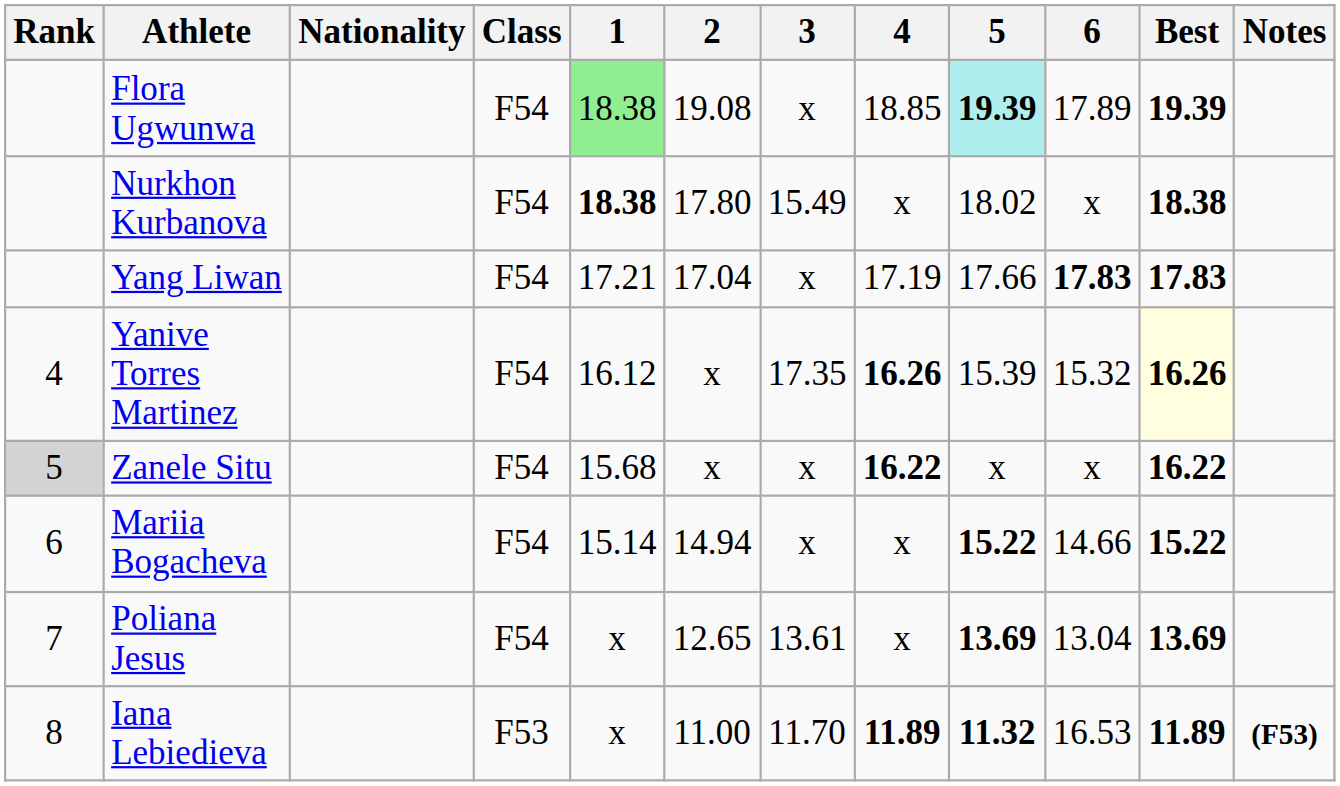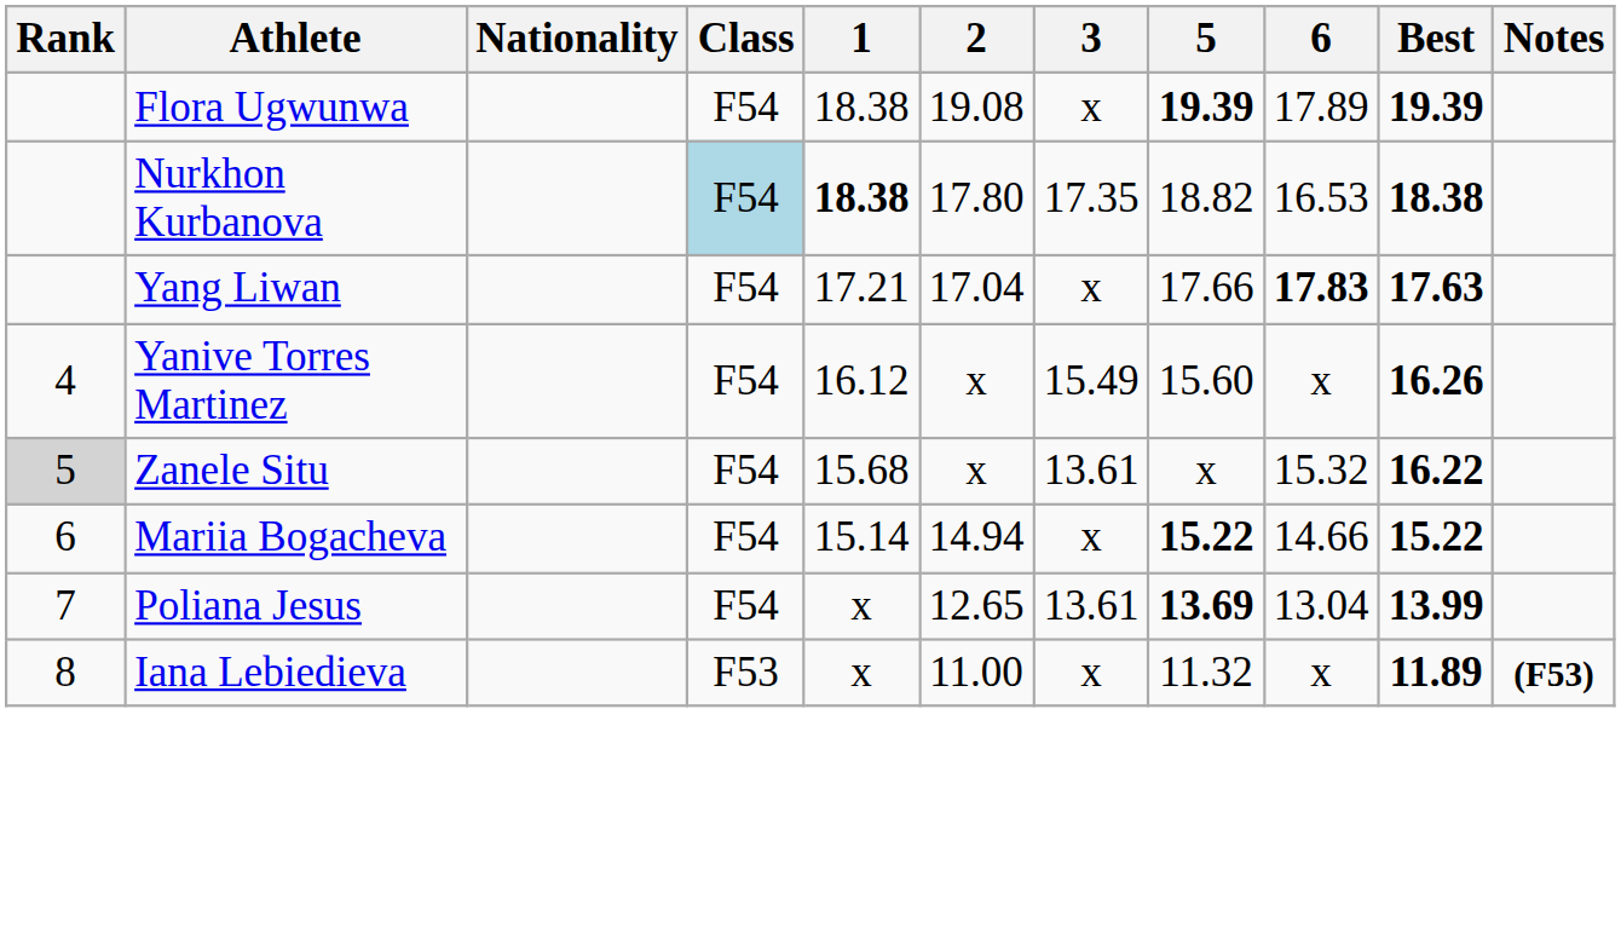- column: 4 | 18.85 | x | 17.19 | 16.26 | 16.22 | x | x | 11.89
Flora Ugwunwa | 1: lightgreen background -> no background
Flora Ugwunwa | 5: paleturquoise background -> no background
Nurkhon Kurbanova | Class: no background -> lightblue background
Nurkhon Kurbanova | 3: 15.49 -> 17.35
Nurkhon Kurbanova | 5: 18.02 -> 18.82
Nurkhon Kurbanova | 6: x -> 16.53
Yang Liwan | Best: 17.83 -> 17.63
Yanive Torres Martinez | 3: 17.35 -> 15.49
Yanive Torres Martinez | 5: 15.39 -> 15.60
Yanive Torres Martinez | 6: 15.32 -> x
Yanive Torres Martinez | Best: lightyellow background -> no background
Zanele Situ | 3: x -> 13.61
Zanele Situ | 6: x -> 15.32
Poliana Jesus | Best: 13.69 -> 13.99
Iana Lebiedieva | 3: 11.70 -> x
Iana Lebiedieva | 5: bold -> normal
Iana Lebiedieva | 6: 16.53 -> x
